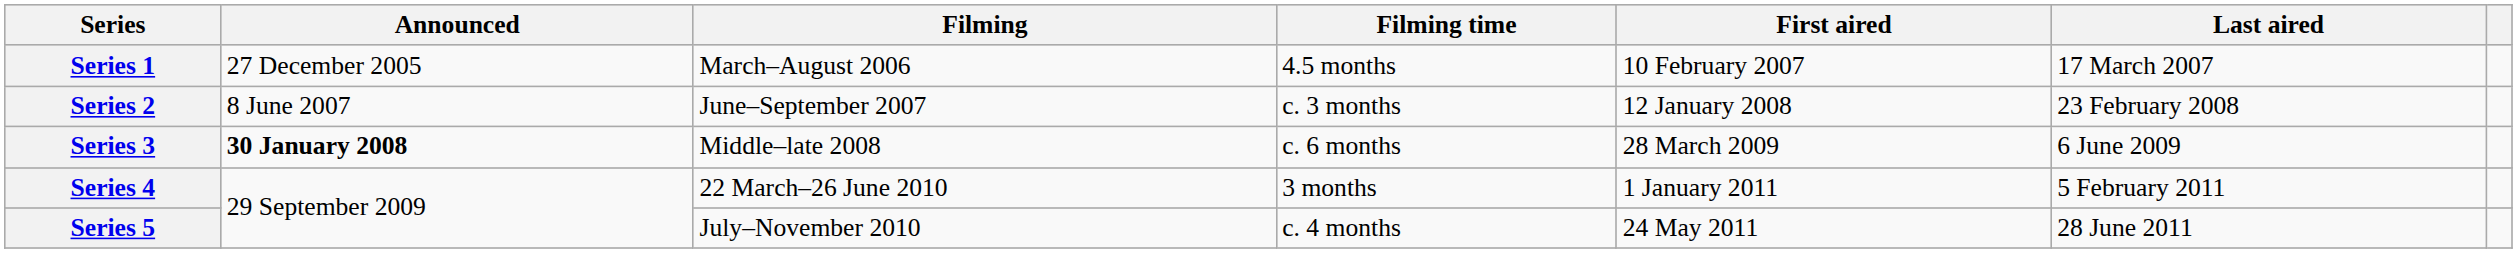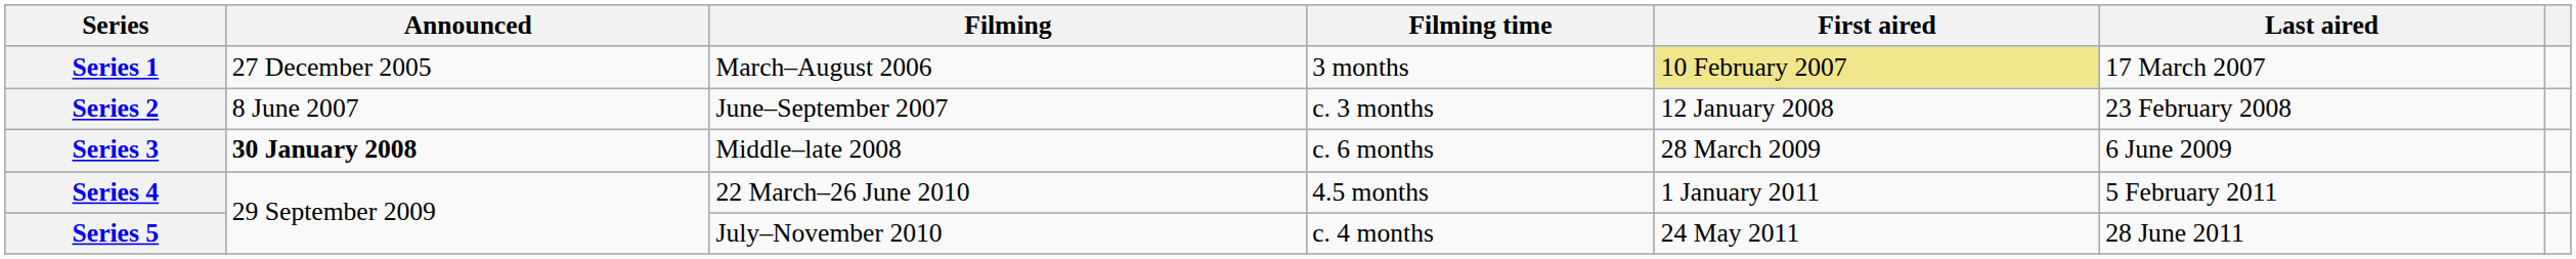Series 1 | Filming time: 4.5 months -> 3 months
Series 1 | First aired: no background -> khaki background
Series 4 | Filming time: 3 months -> 4.5 months
